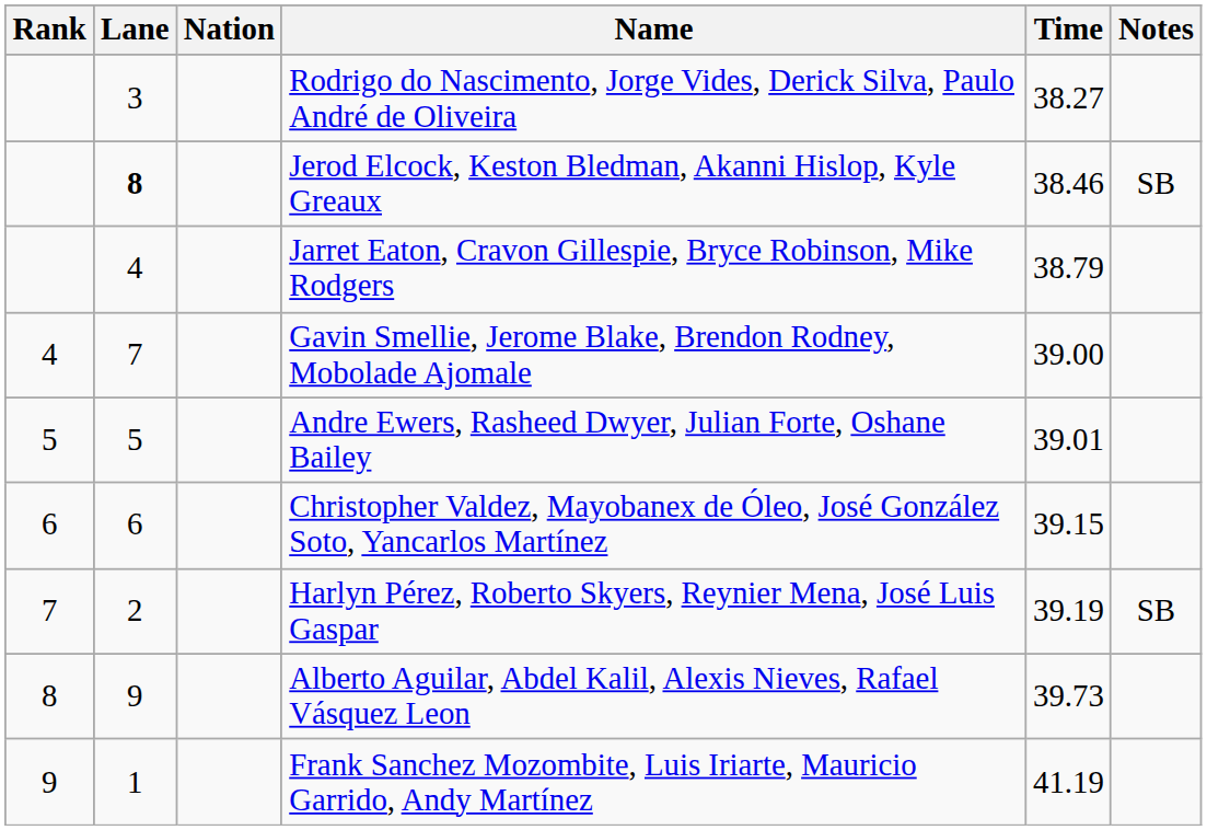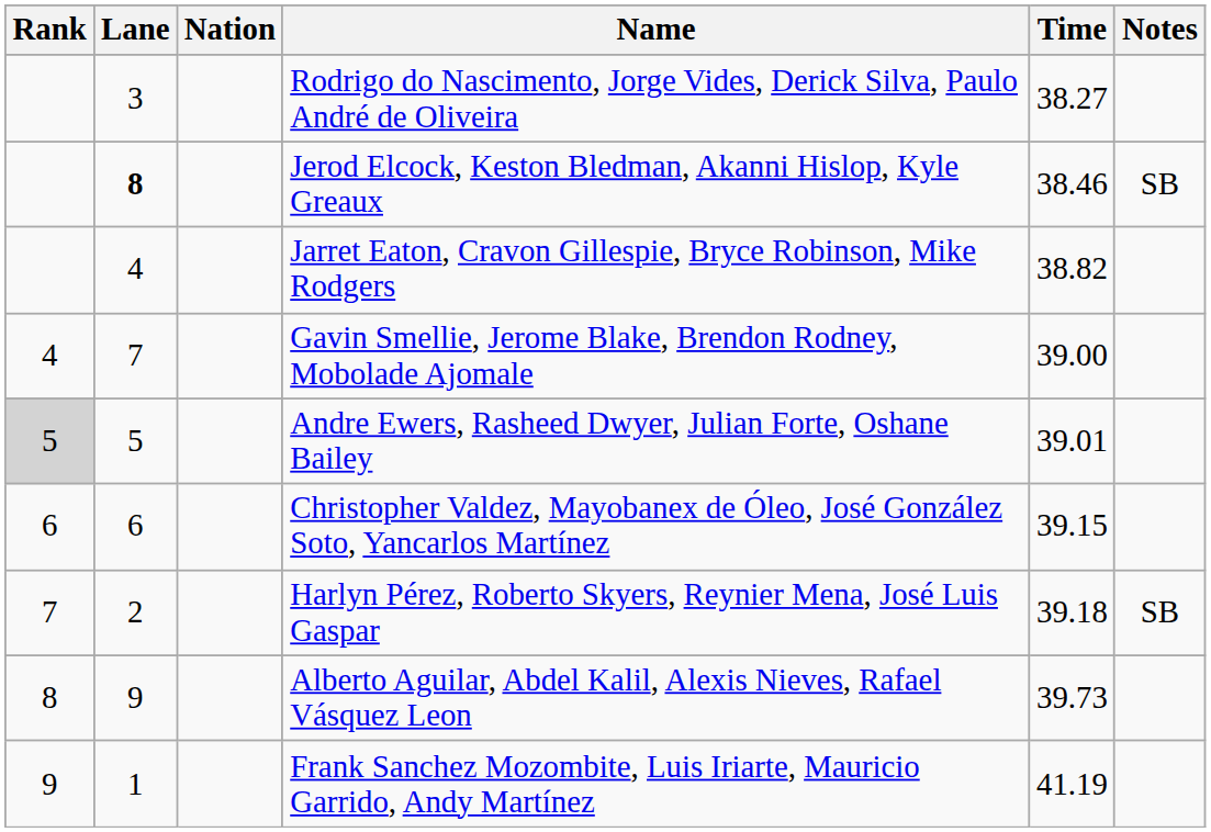Jarret Eaton, Cravon Gillespie, Bryce Robinson, Mike Rodgers | Time: 38.79 -> 38.82
Andre Ewers, Rasheed Dwyer, Julian Forte, Oshane Bailey | Rank: no background -> lightgrey background
Harlyn Pérez, Roberto Skyers, Reynier Mena, José Luis Gaspar | Time: 39.19 -> 39.18
